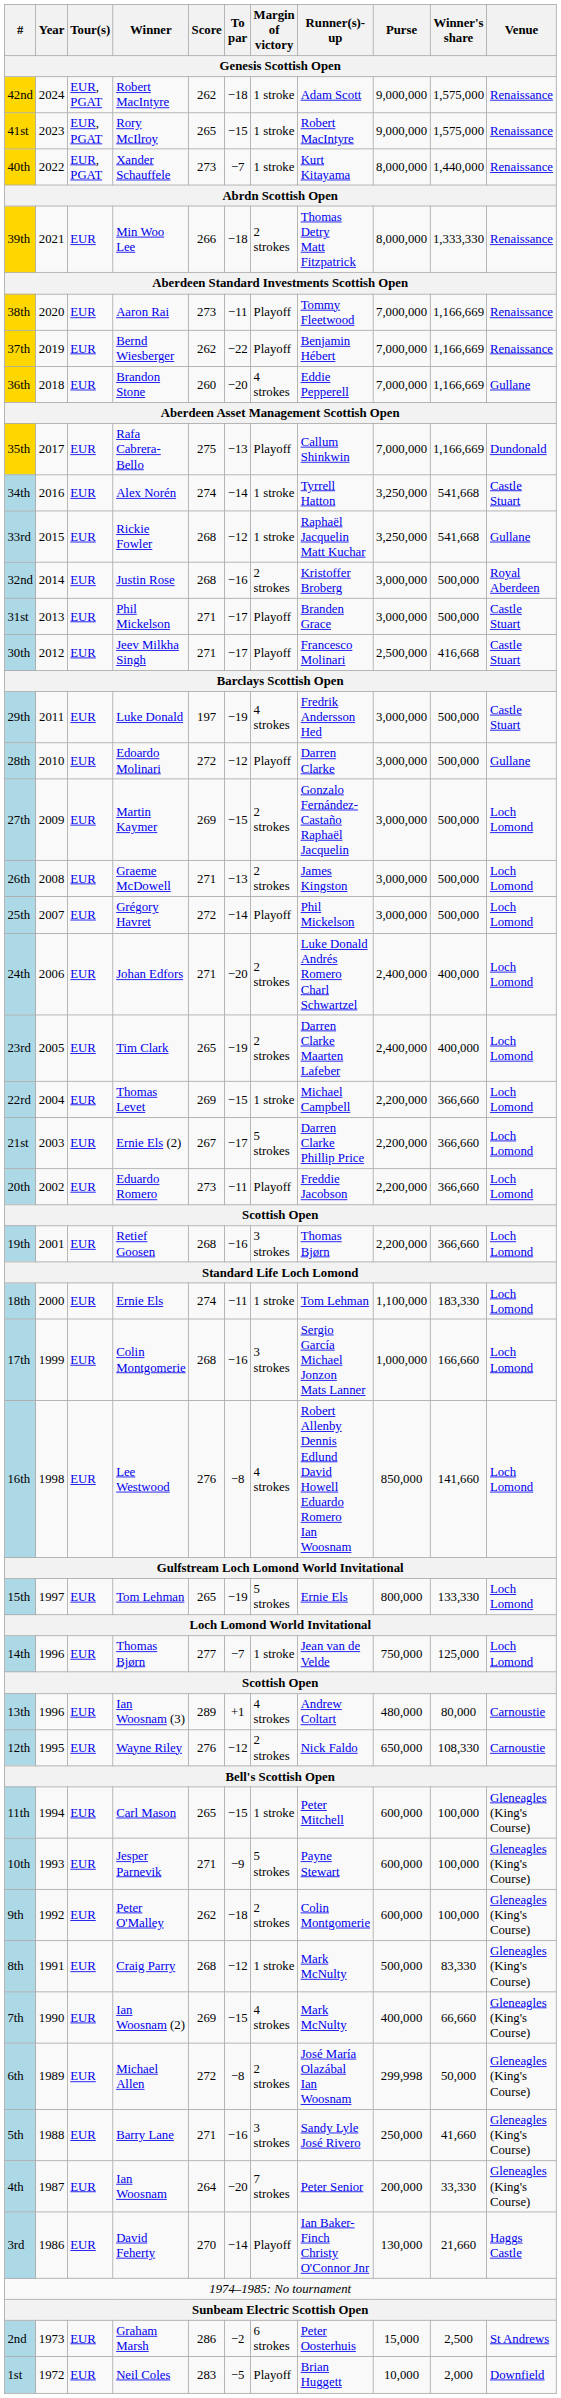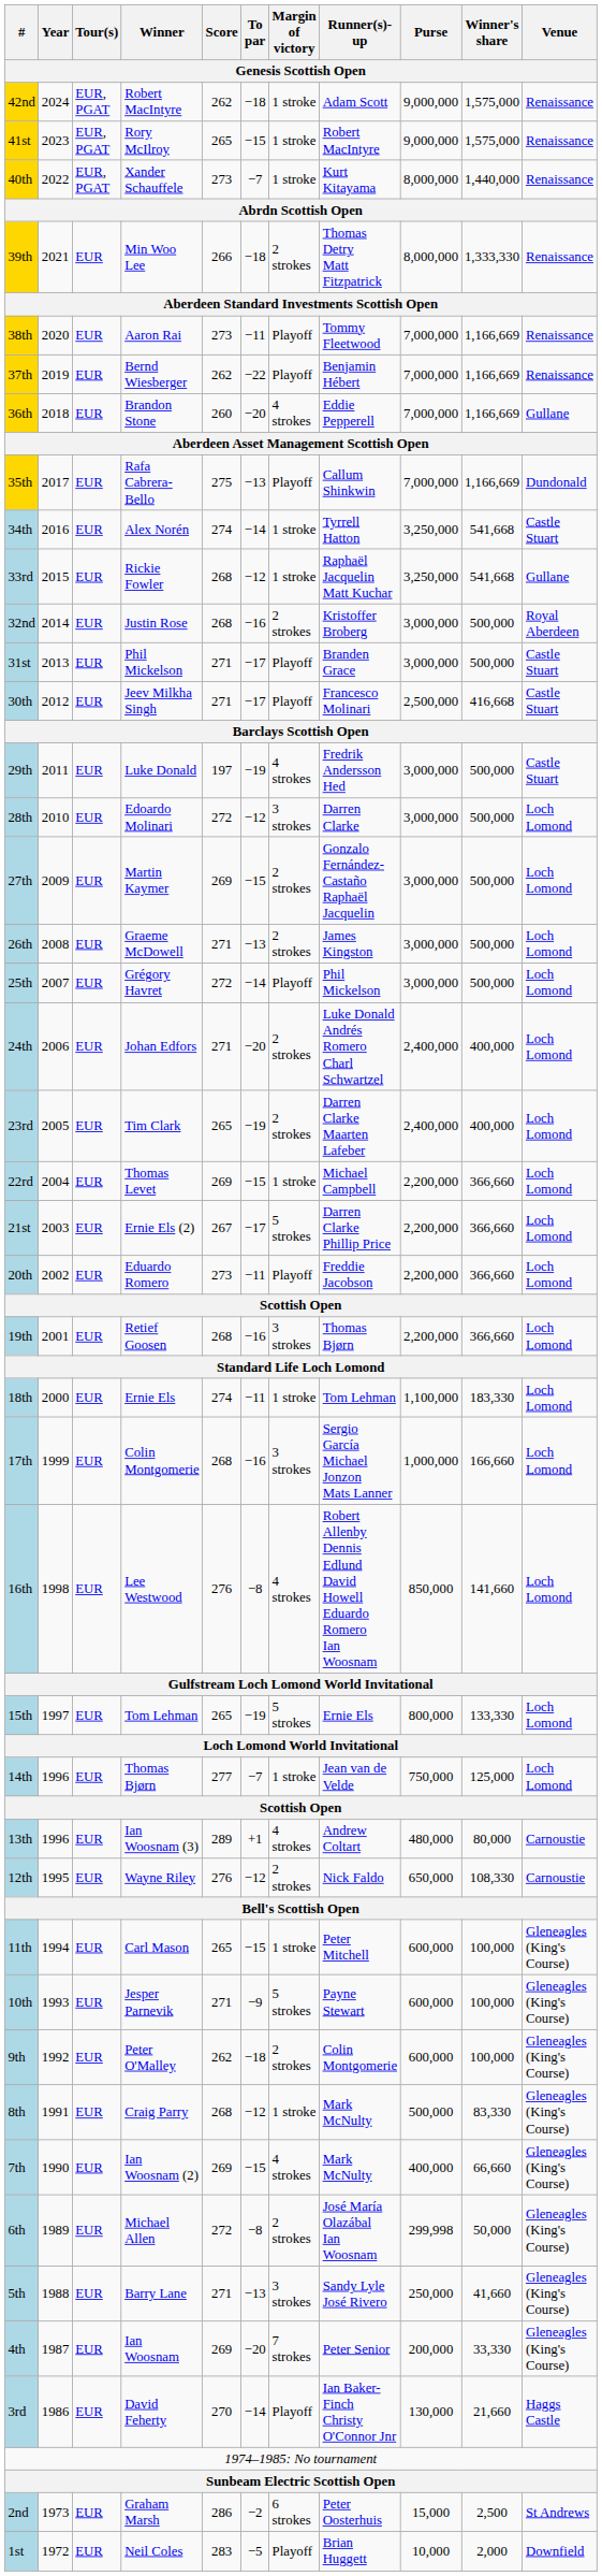28th | Margin of victory: Playoff -> 3 strokes
28th | Venue: Gullane -> Loch Lomond
5th | To par: −16 -> −13
4th | Score: 264 -> 269
